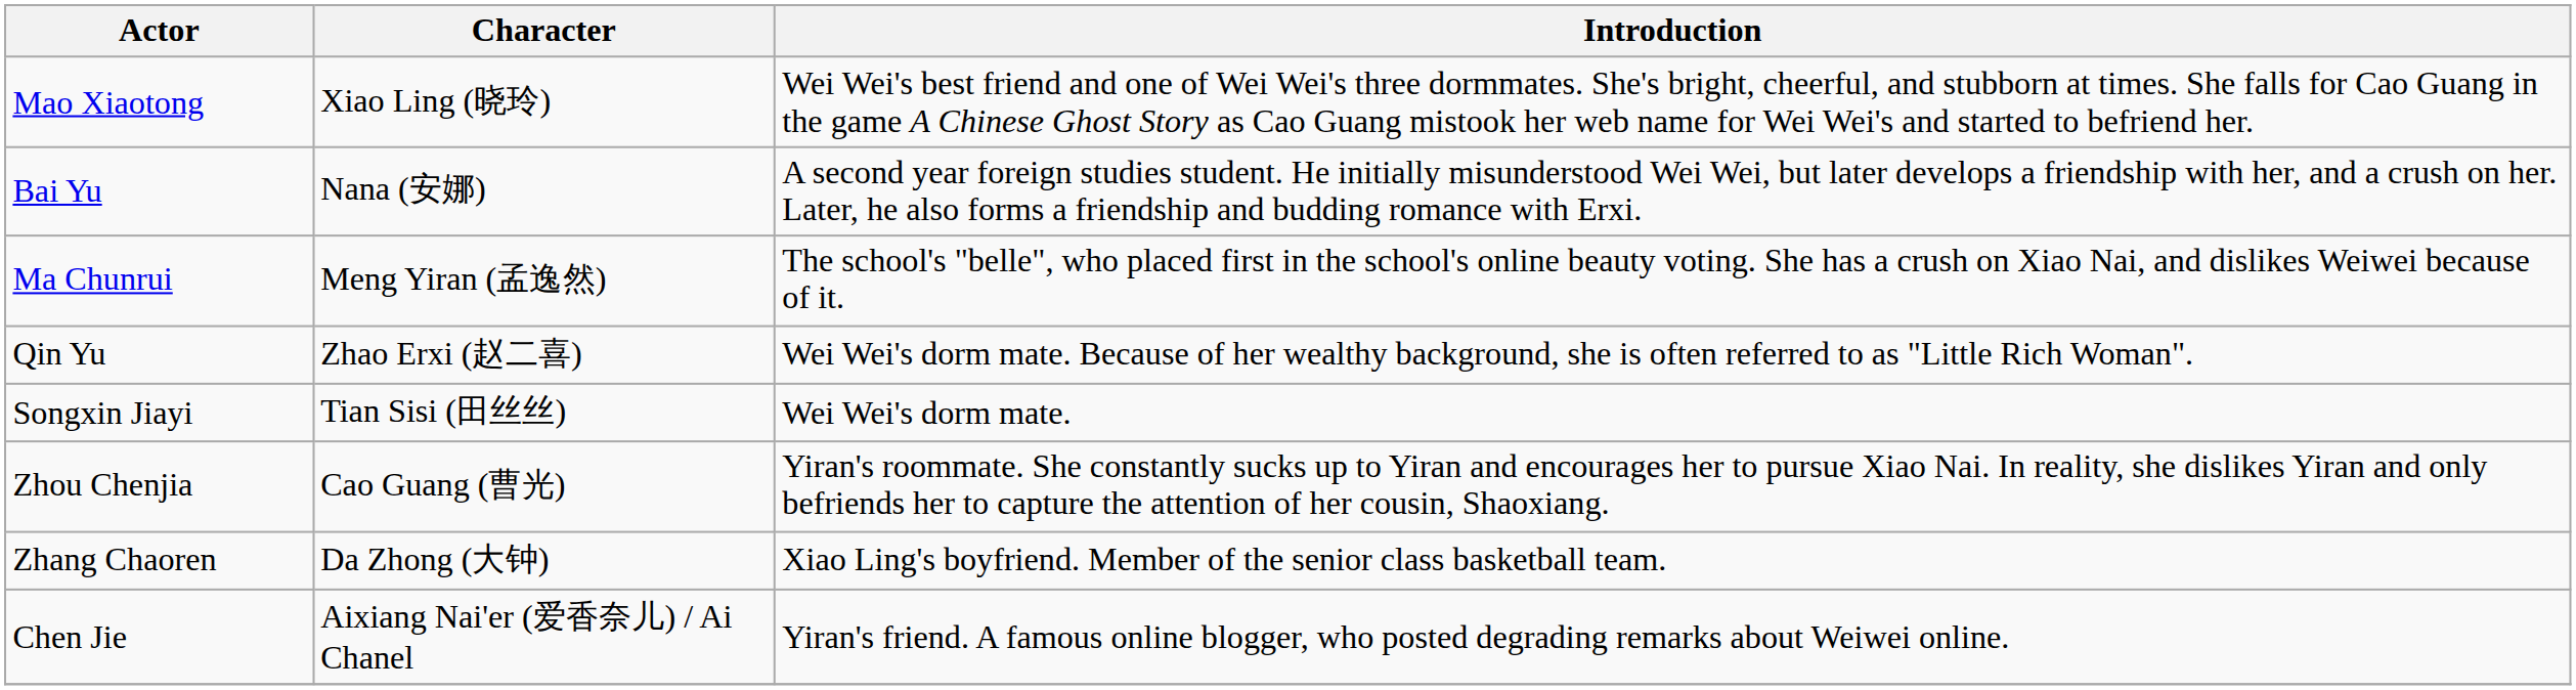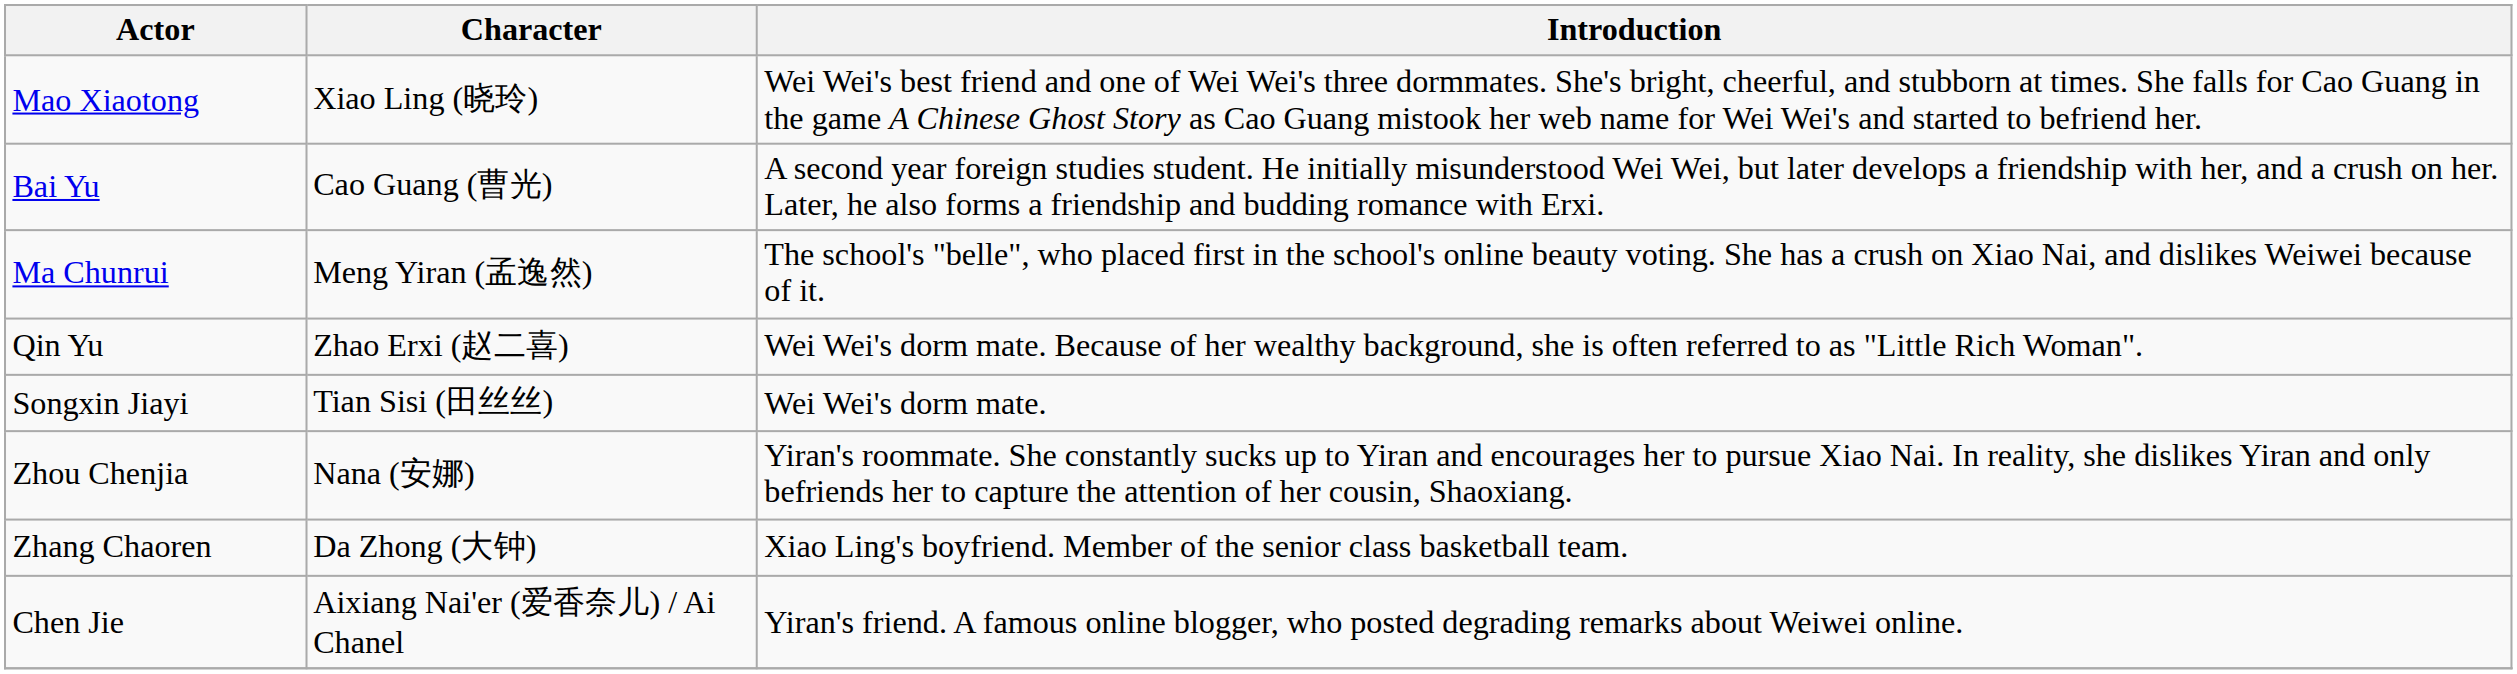Bai Yu | Character: Nana (安娜) -> Cao Guang (曹光)
Zhou Chenjia | Character: Cao Guang (曹光) -> Nana (安娜)
